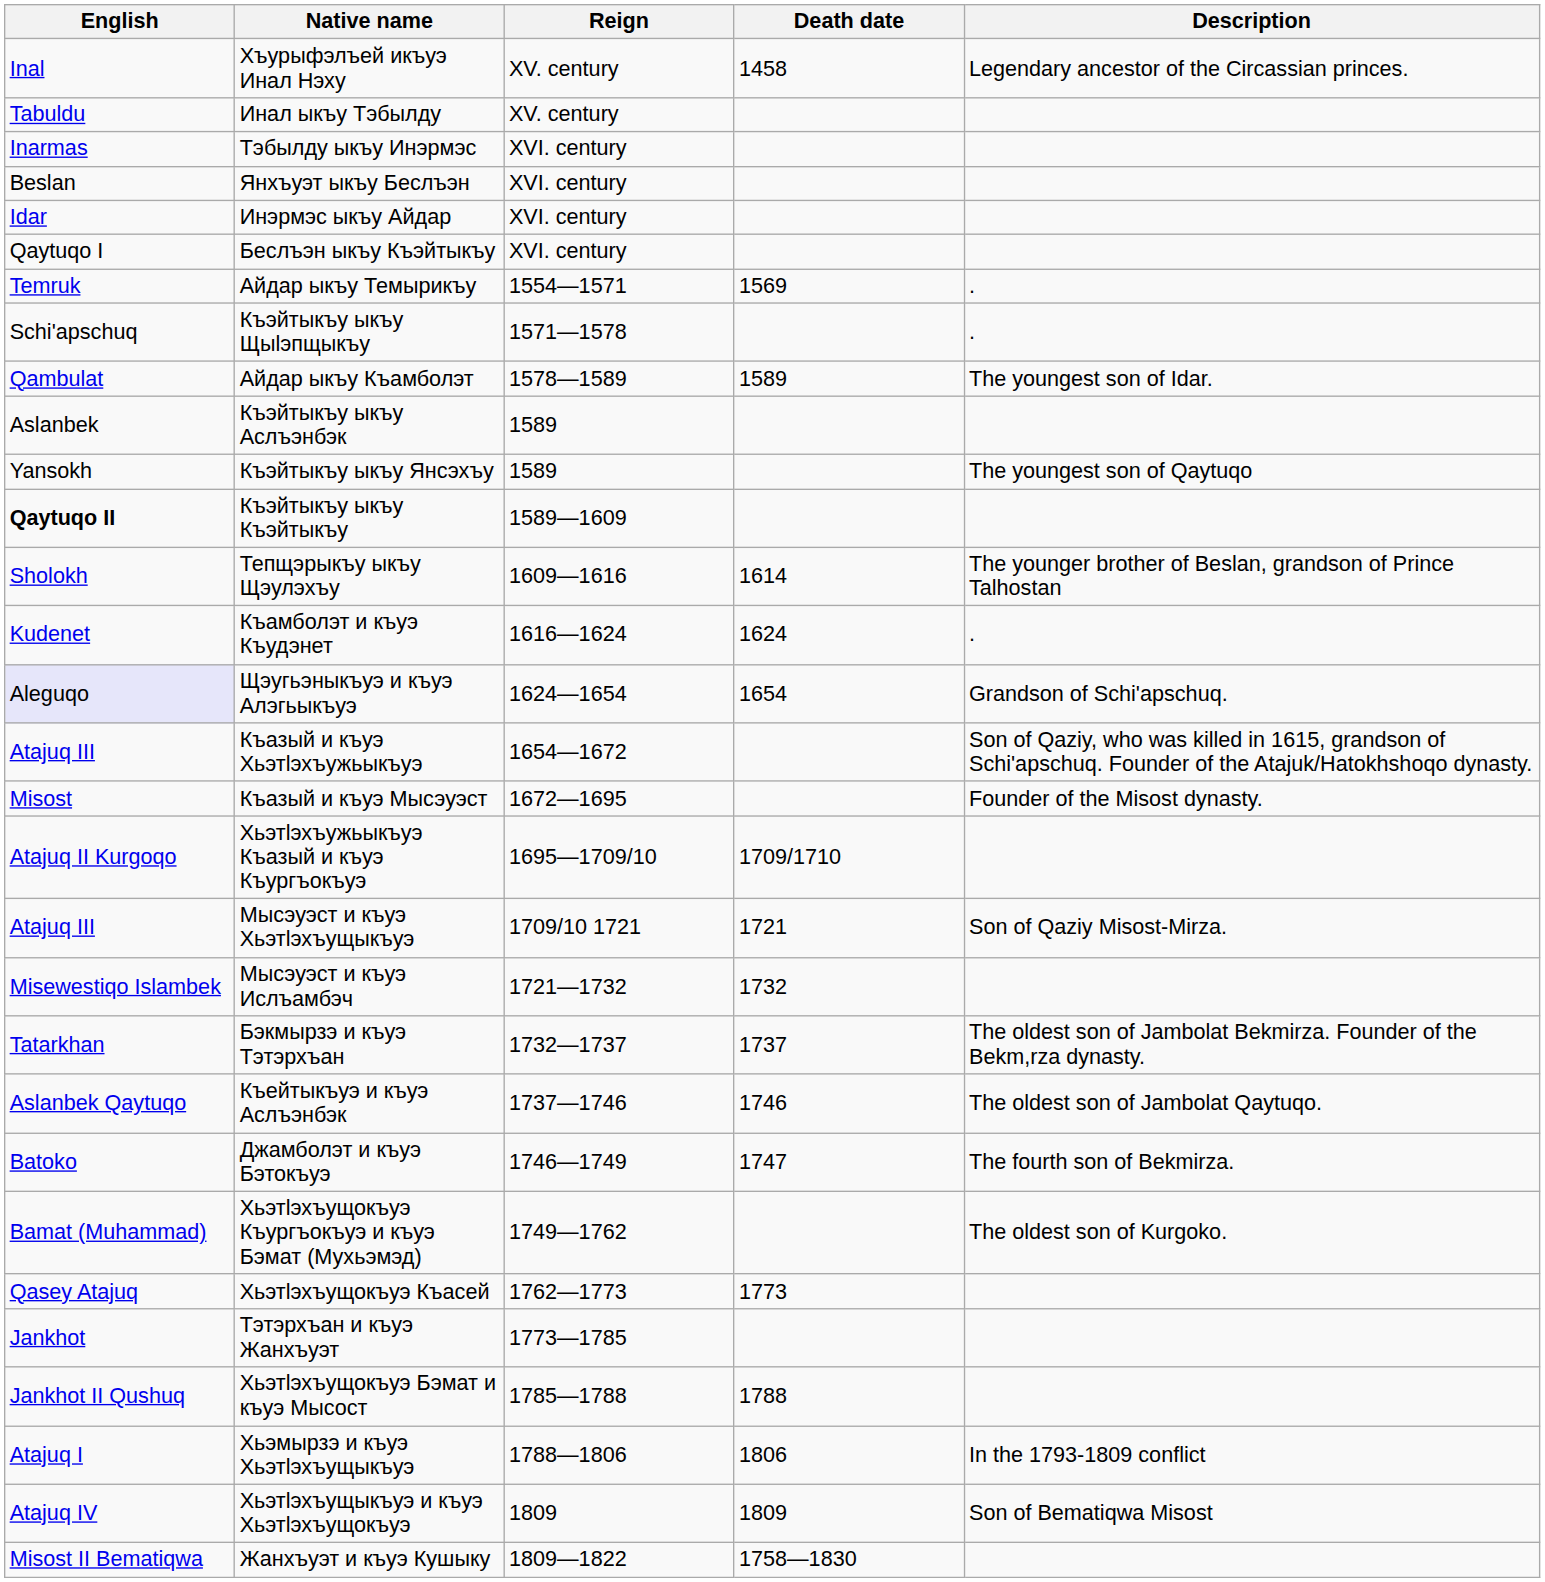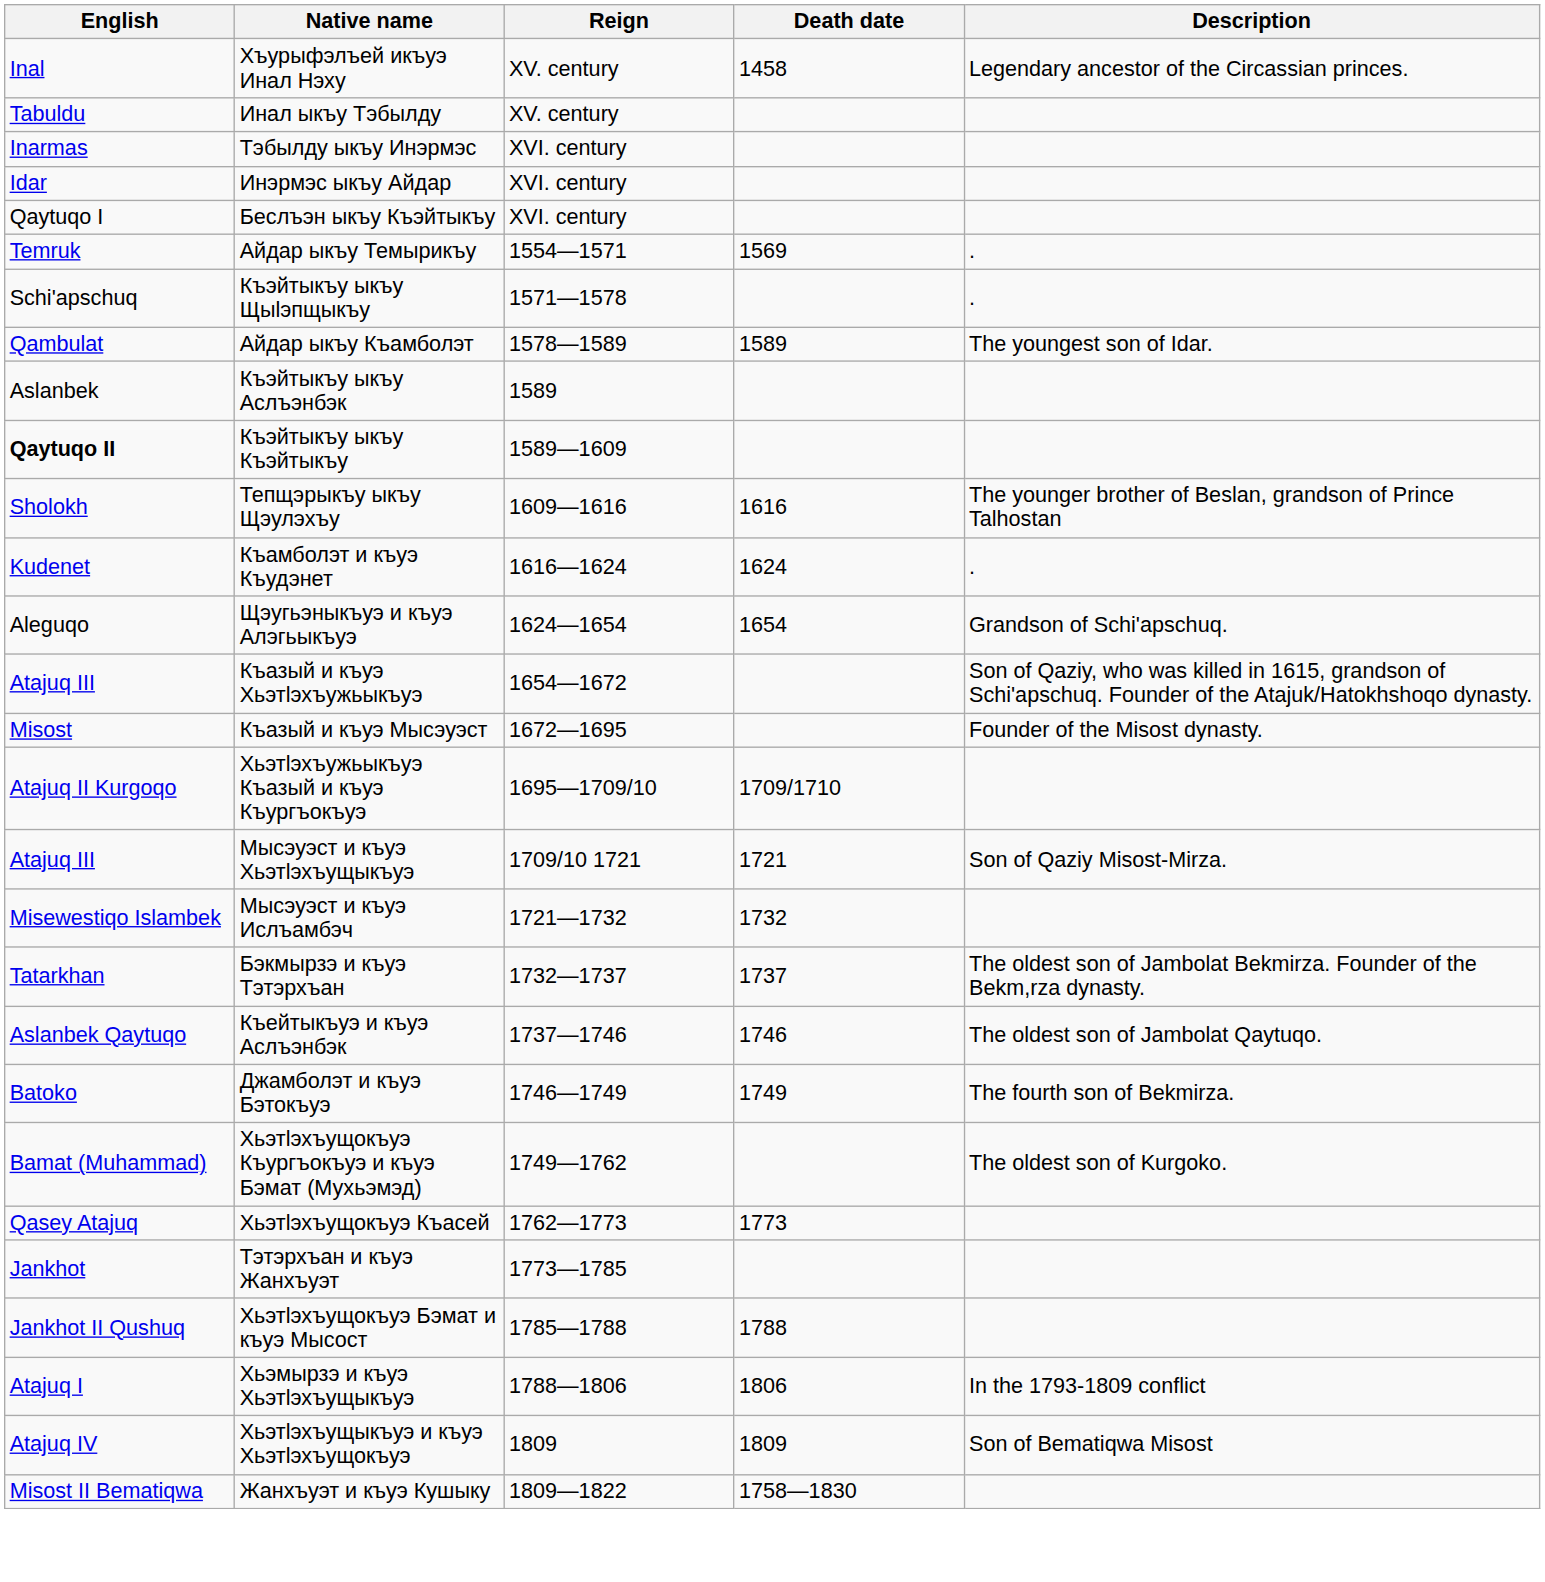- row: Beslan | Янхъуэт ыкъу Беслъэн | XVI. century
- row: Yansokh | Къэйтыкъу ыкъу Янсэхъу | 1589 | The youngest son of Qaytuqo
Тепщэрыкъу ыкъу Щэулэхъу | Death date: 1614 -> 1616
Щэугьэныкъуэ и къуэ Алэгьыкъуэ | English: lavender background -> no background
Джамболэт и къуэ Бэтокъуэ | Death date: 1747 -> 1749
